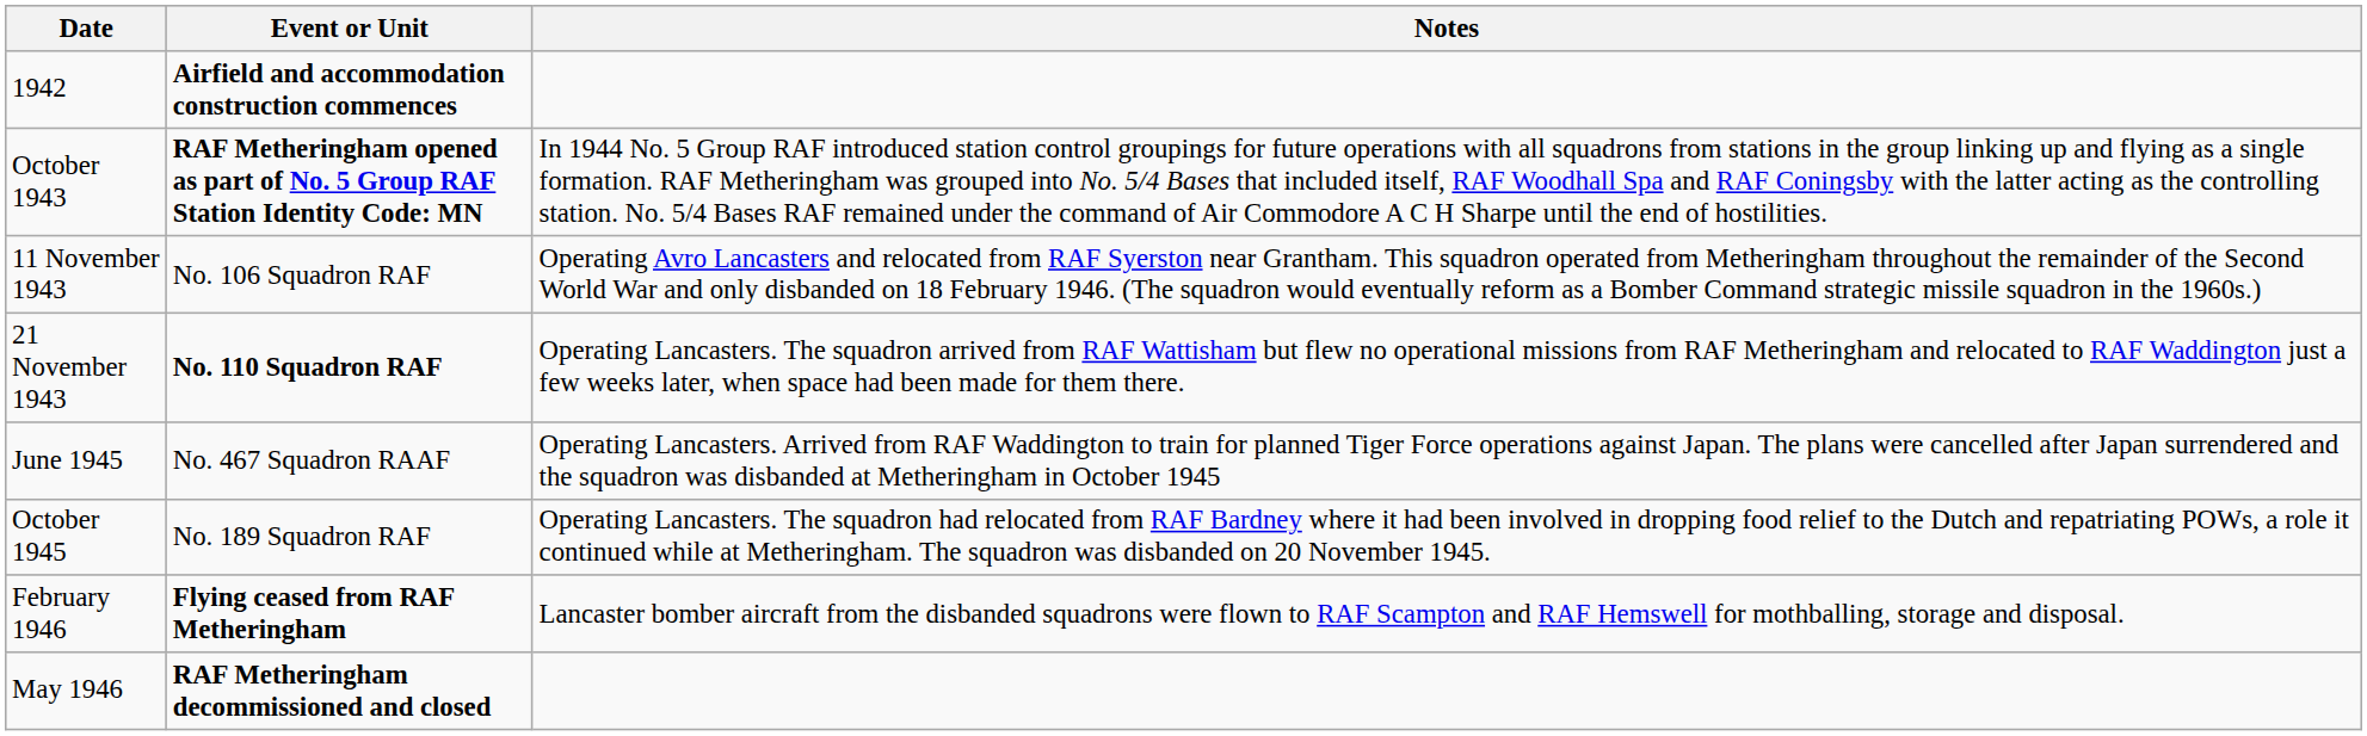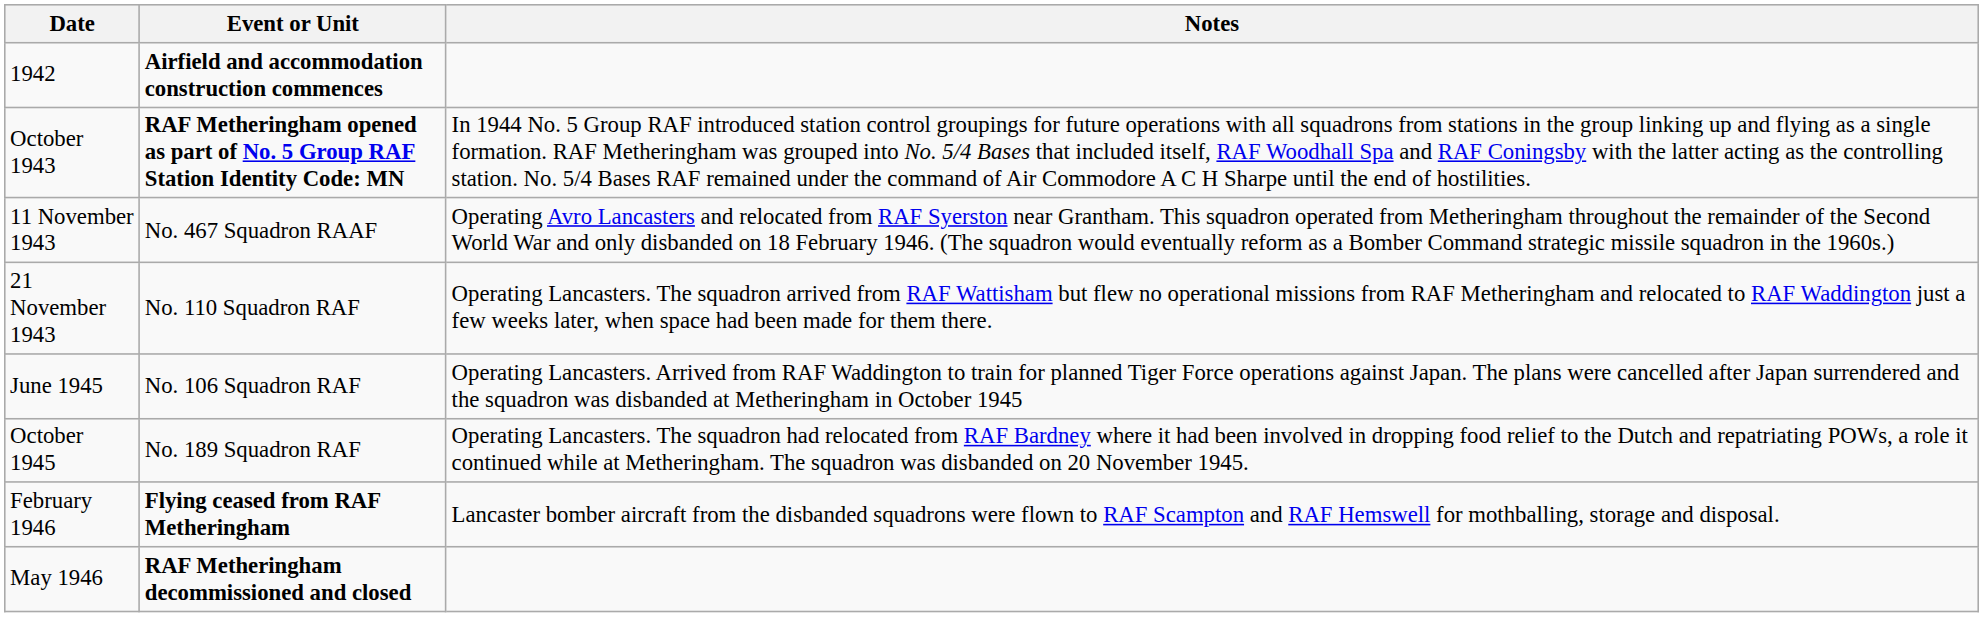11 November 1943 | Event or Unit: No. 106 Squadron RAF -> No. 467 Squadron RAAF
21 November 1943 | Event or Unit: bold -> normal
June 1945 | Event or Unit: No. 467 Squadron RAAF -> No. 106 Squadron RAF
